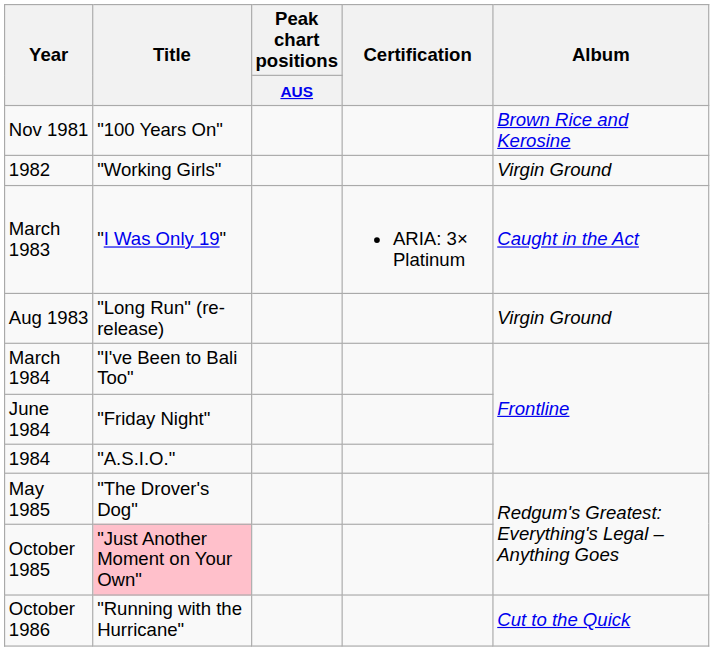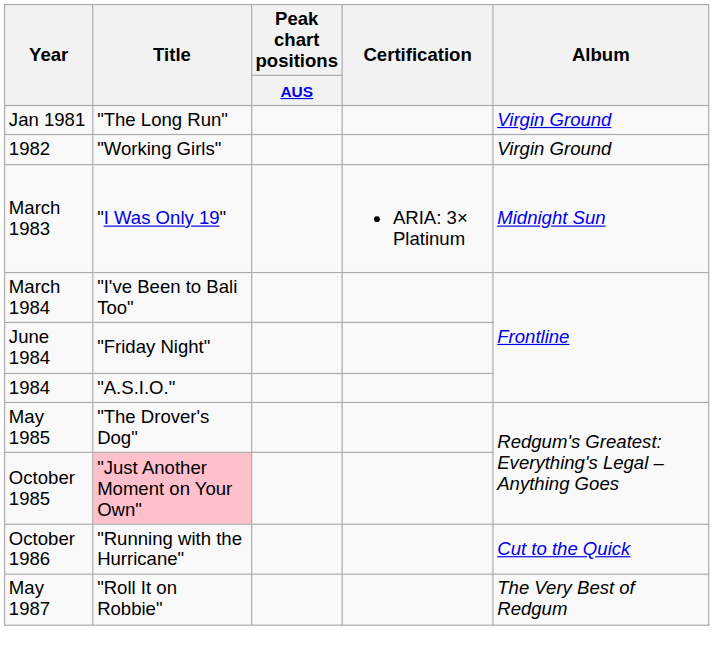+ row: Jan 1981 | "The Long Run" | Virgin Ground
- row: Nov 1981 | "100 Years On" | Brown Rice and Kerosine
March 1983 | Album: Caught in the Act -> Midnight Sun
- row: Aug 1983 | "Long Run" (re-release) | Virgin Ground
+ row: May 1987 | "Roll It on Robbie" | The Very Best of Redgum
